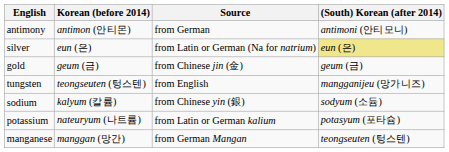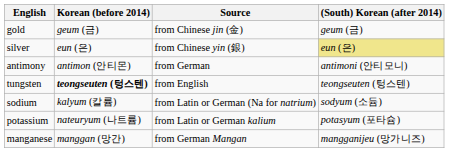rows swapped: gold <-> antimony
silver | Source: from Latin or German (Na for natrium) -> from Chinese yin (銀)
tungsten | Korean (before 2014): normal -> bold
tungsten | (South) Korean (after 2014): mangganijeu (망가니즈) -> teongseuten (텅스텐)
sodium | Source: from Chinese yin (銀) -> from Latin or German (Na for natrium)
manganese | (South) Korean (after 2014): teongseuten (텅스텐) -> mangganijeu (망가니즈)
